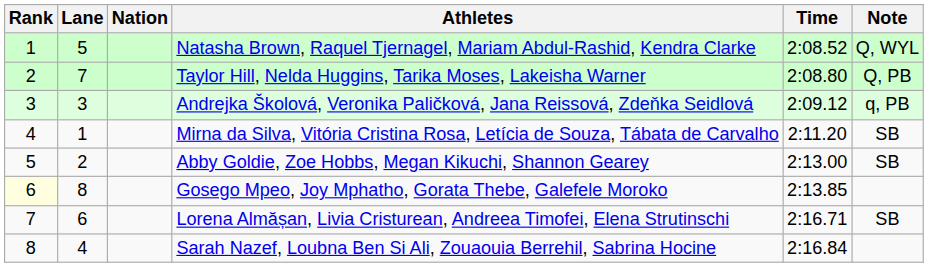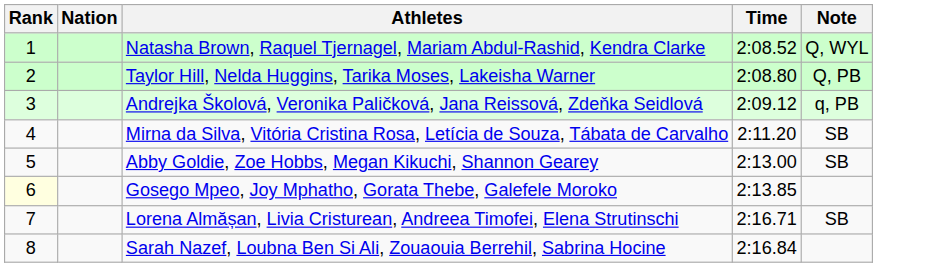- column: Lane | 5 | 7 | 3 | 1 | 2 | 8 | 6 | 4
